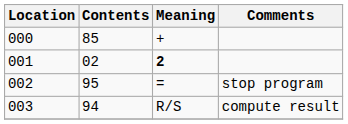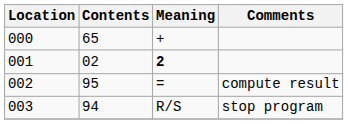000 | Contents: 85 -> 65
002 | Comments: stop program -> compute result
003 | Comments: compute result -> stop program
